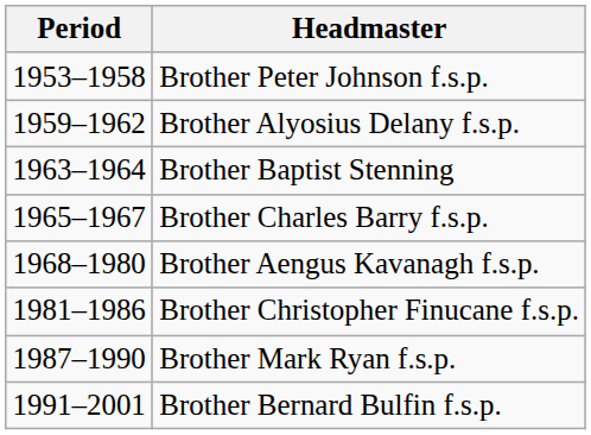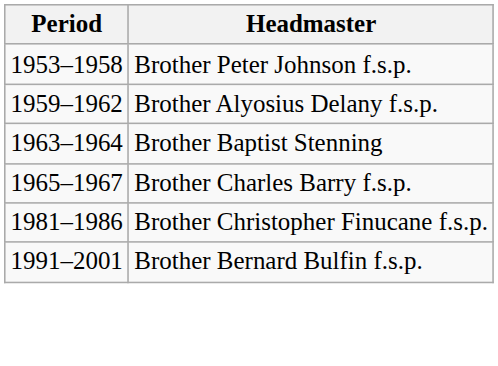- row: 1968–1980 | Brother Aengus Kavanagh f.s.p.
- row: 1987–1990 | Brother Mark Ryan f.s.p.
